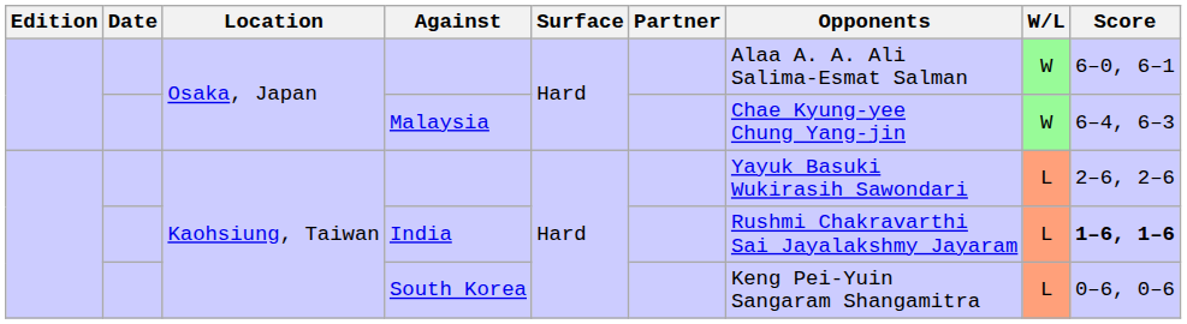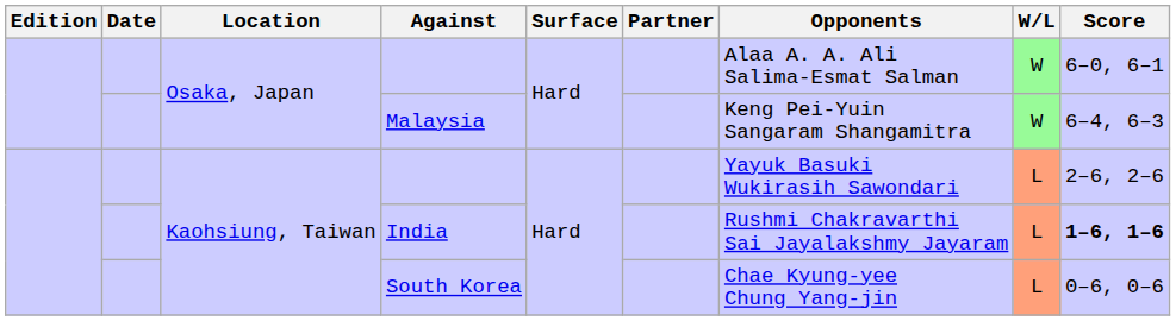Malaysia | Opponents: Chae Kyung-yee Chung Yang-jin -> Keng Pei-Yuin Sangaram Shangamitra
South Korea | Opponents: Keng Pei-Yuin Sangaram Shangamitra -> Chae Kyung-yee Chung Yang-jin
